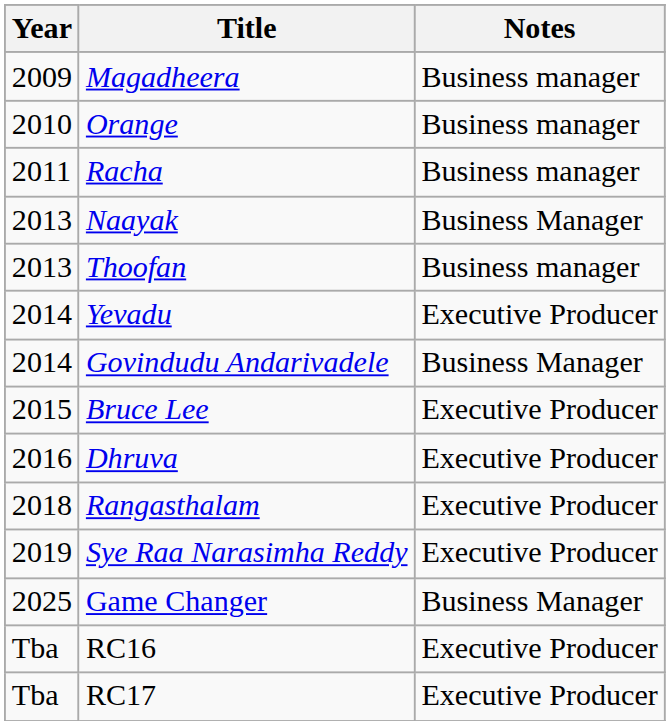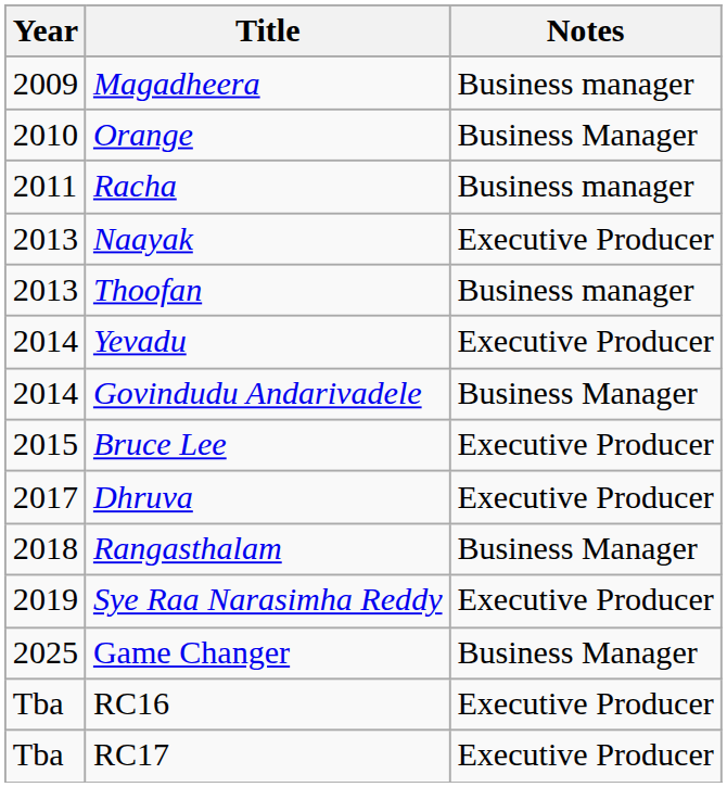Orange | Notes: Business manager -> Business Manager
Naayak | Notes: Business Manager -> Executive Producer
Dhruva | Year: 2016 -> 2017
Rangasthalam | Notes: Executive Producer -> Business Manager
